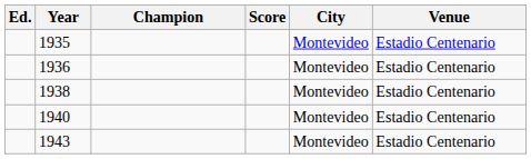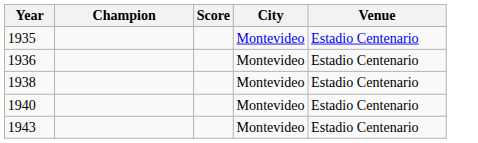- column: Ed.
